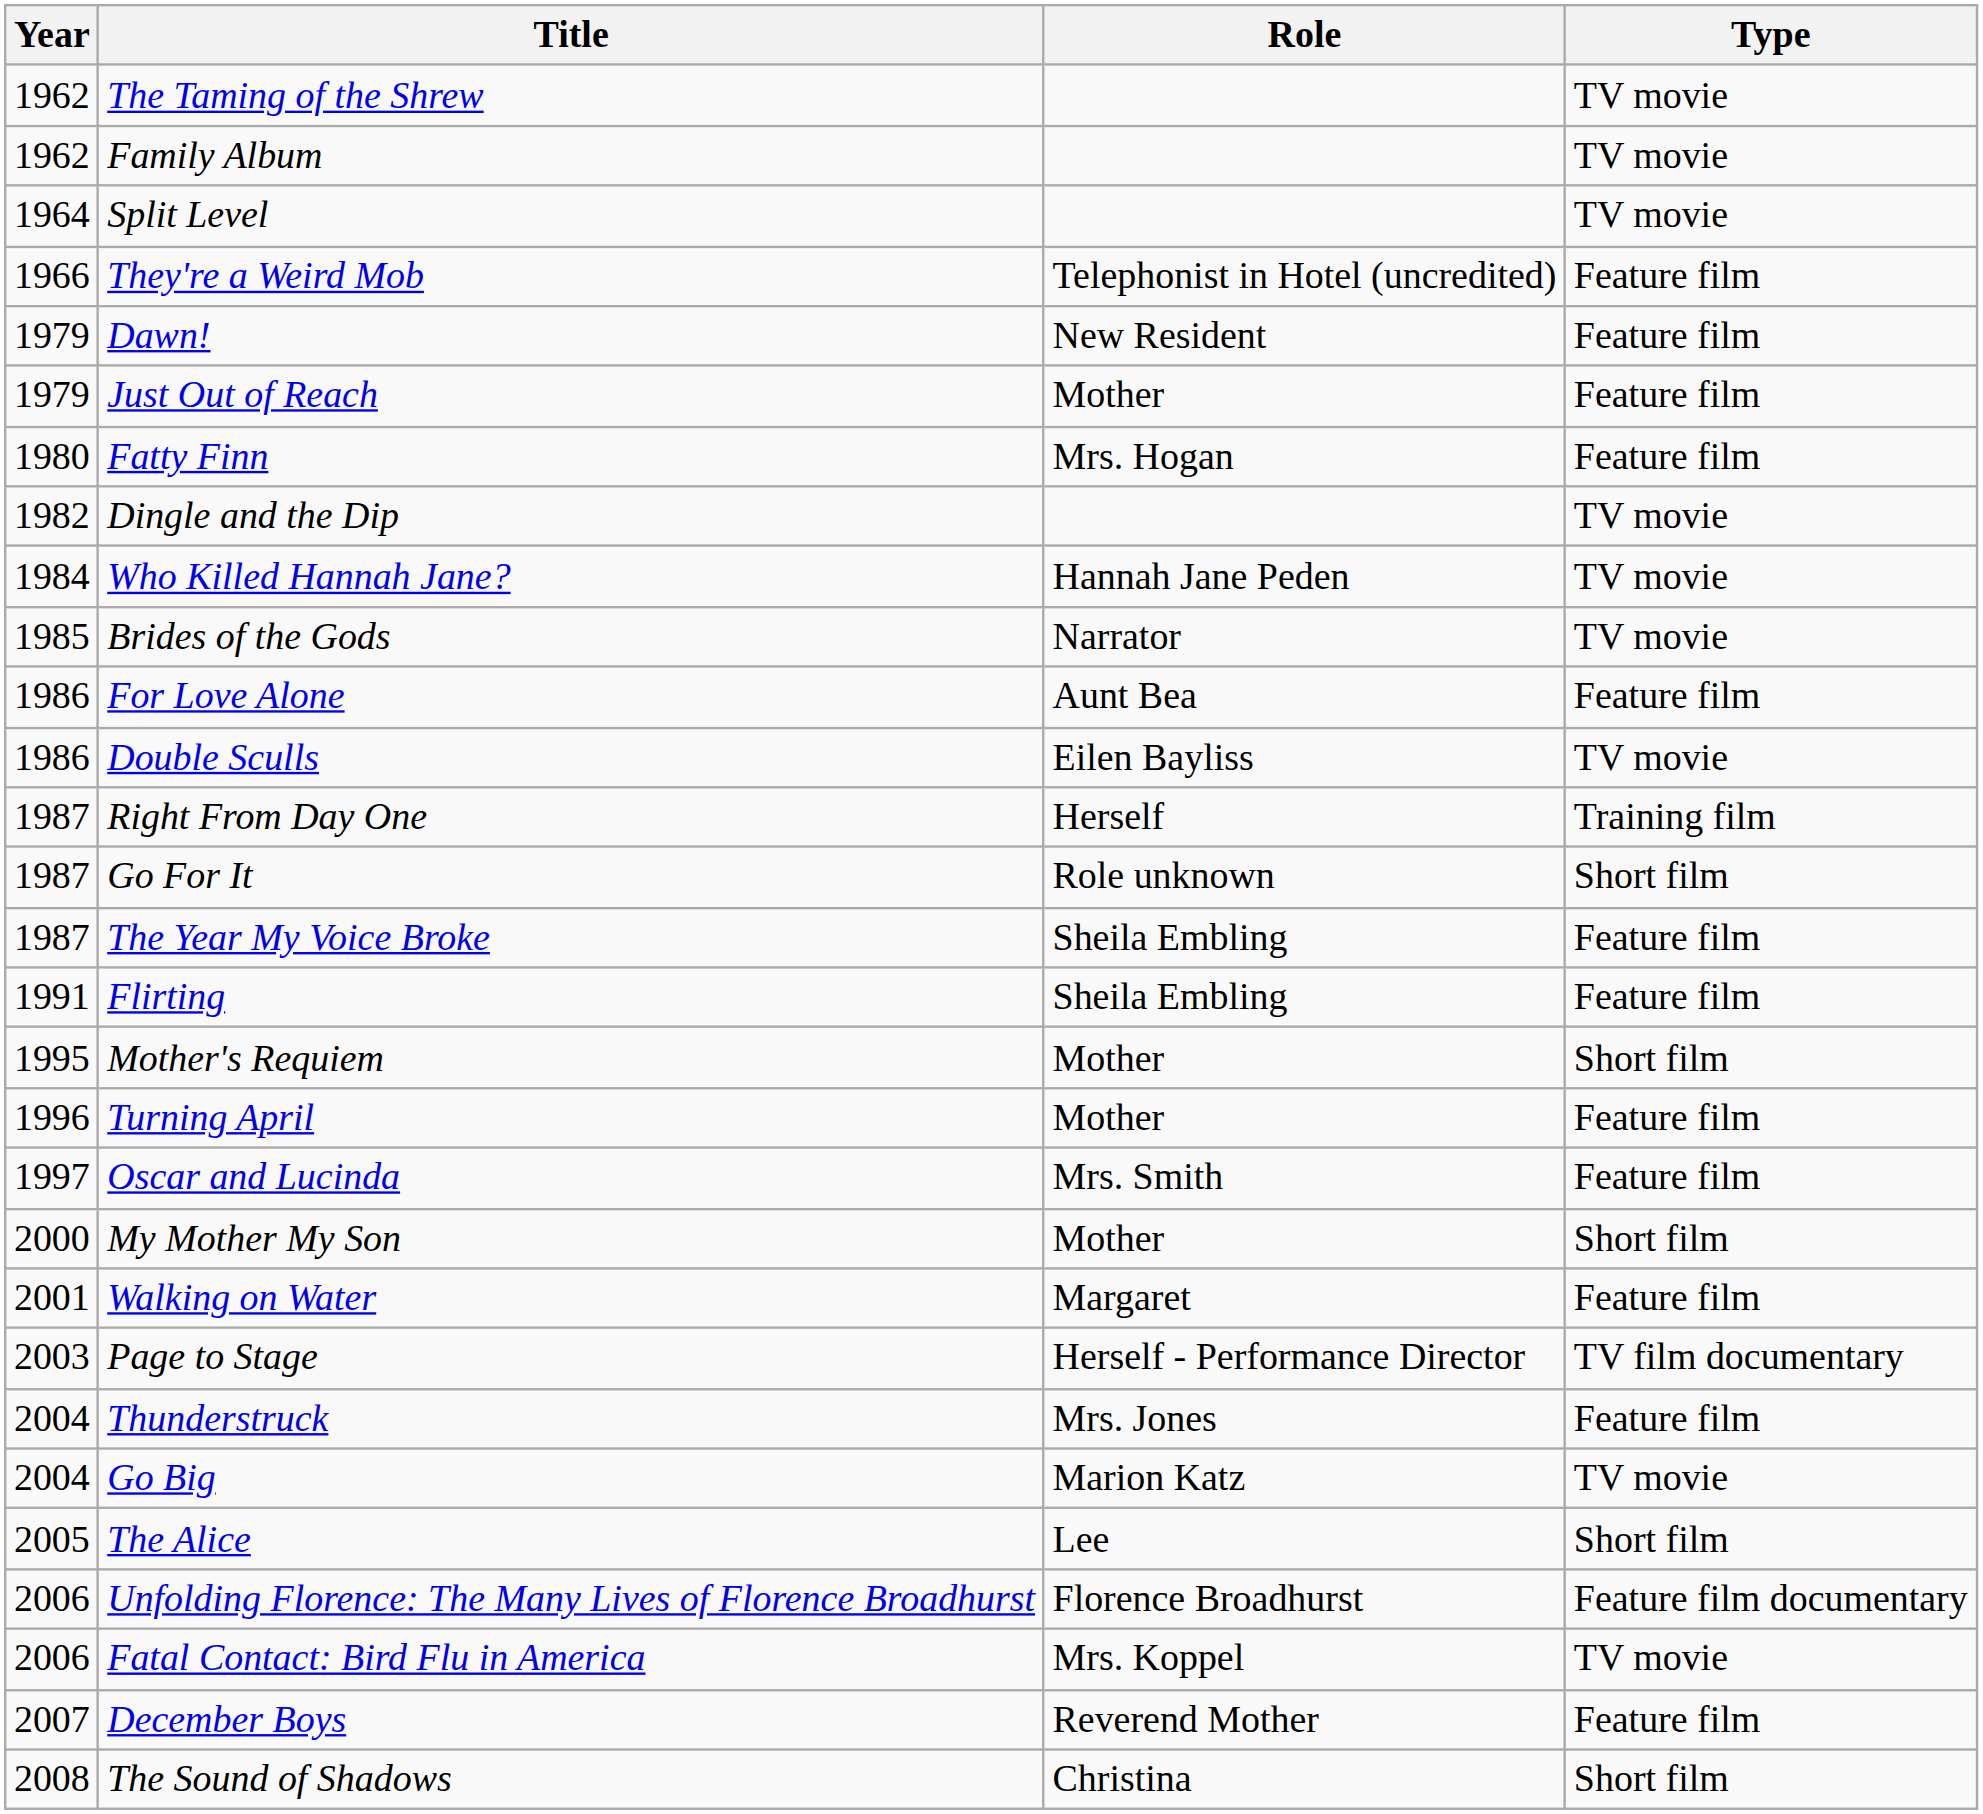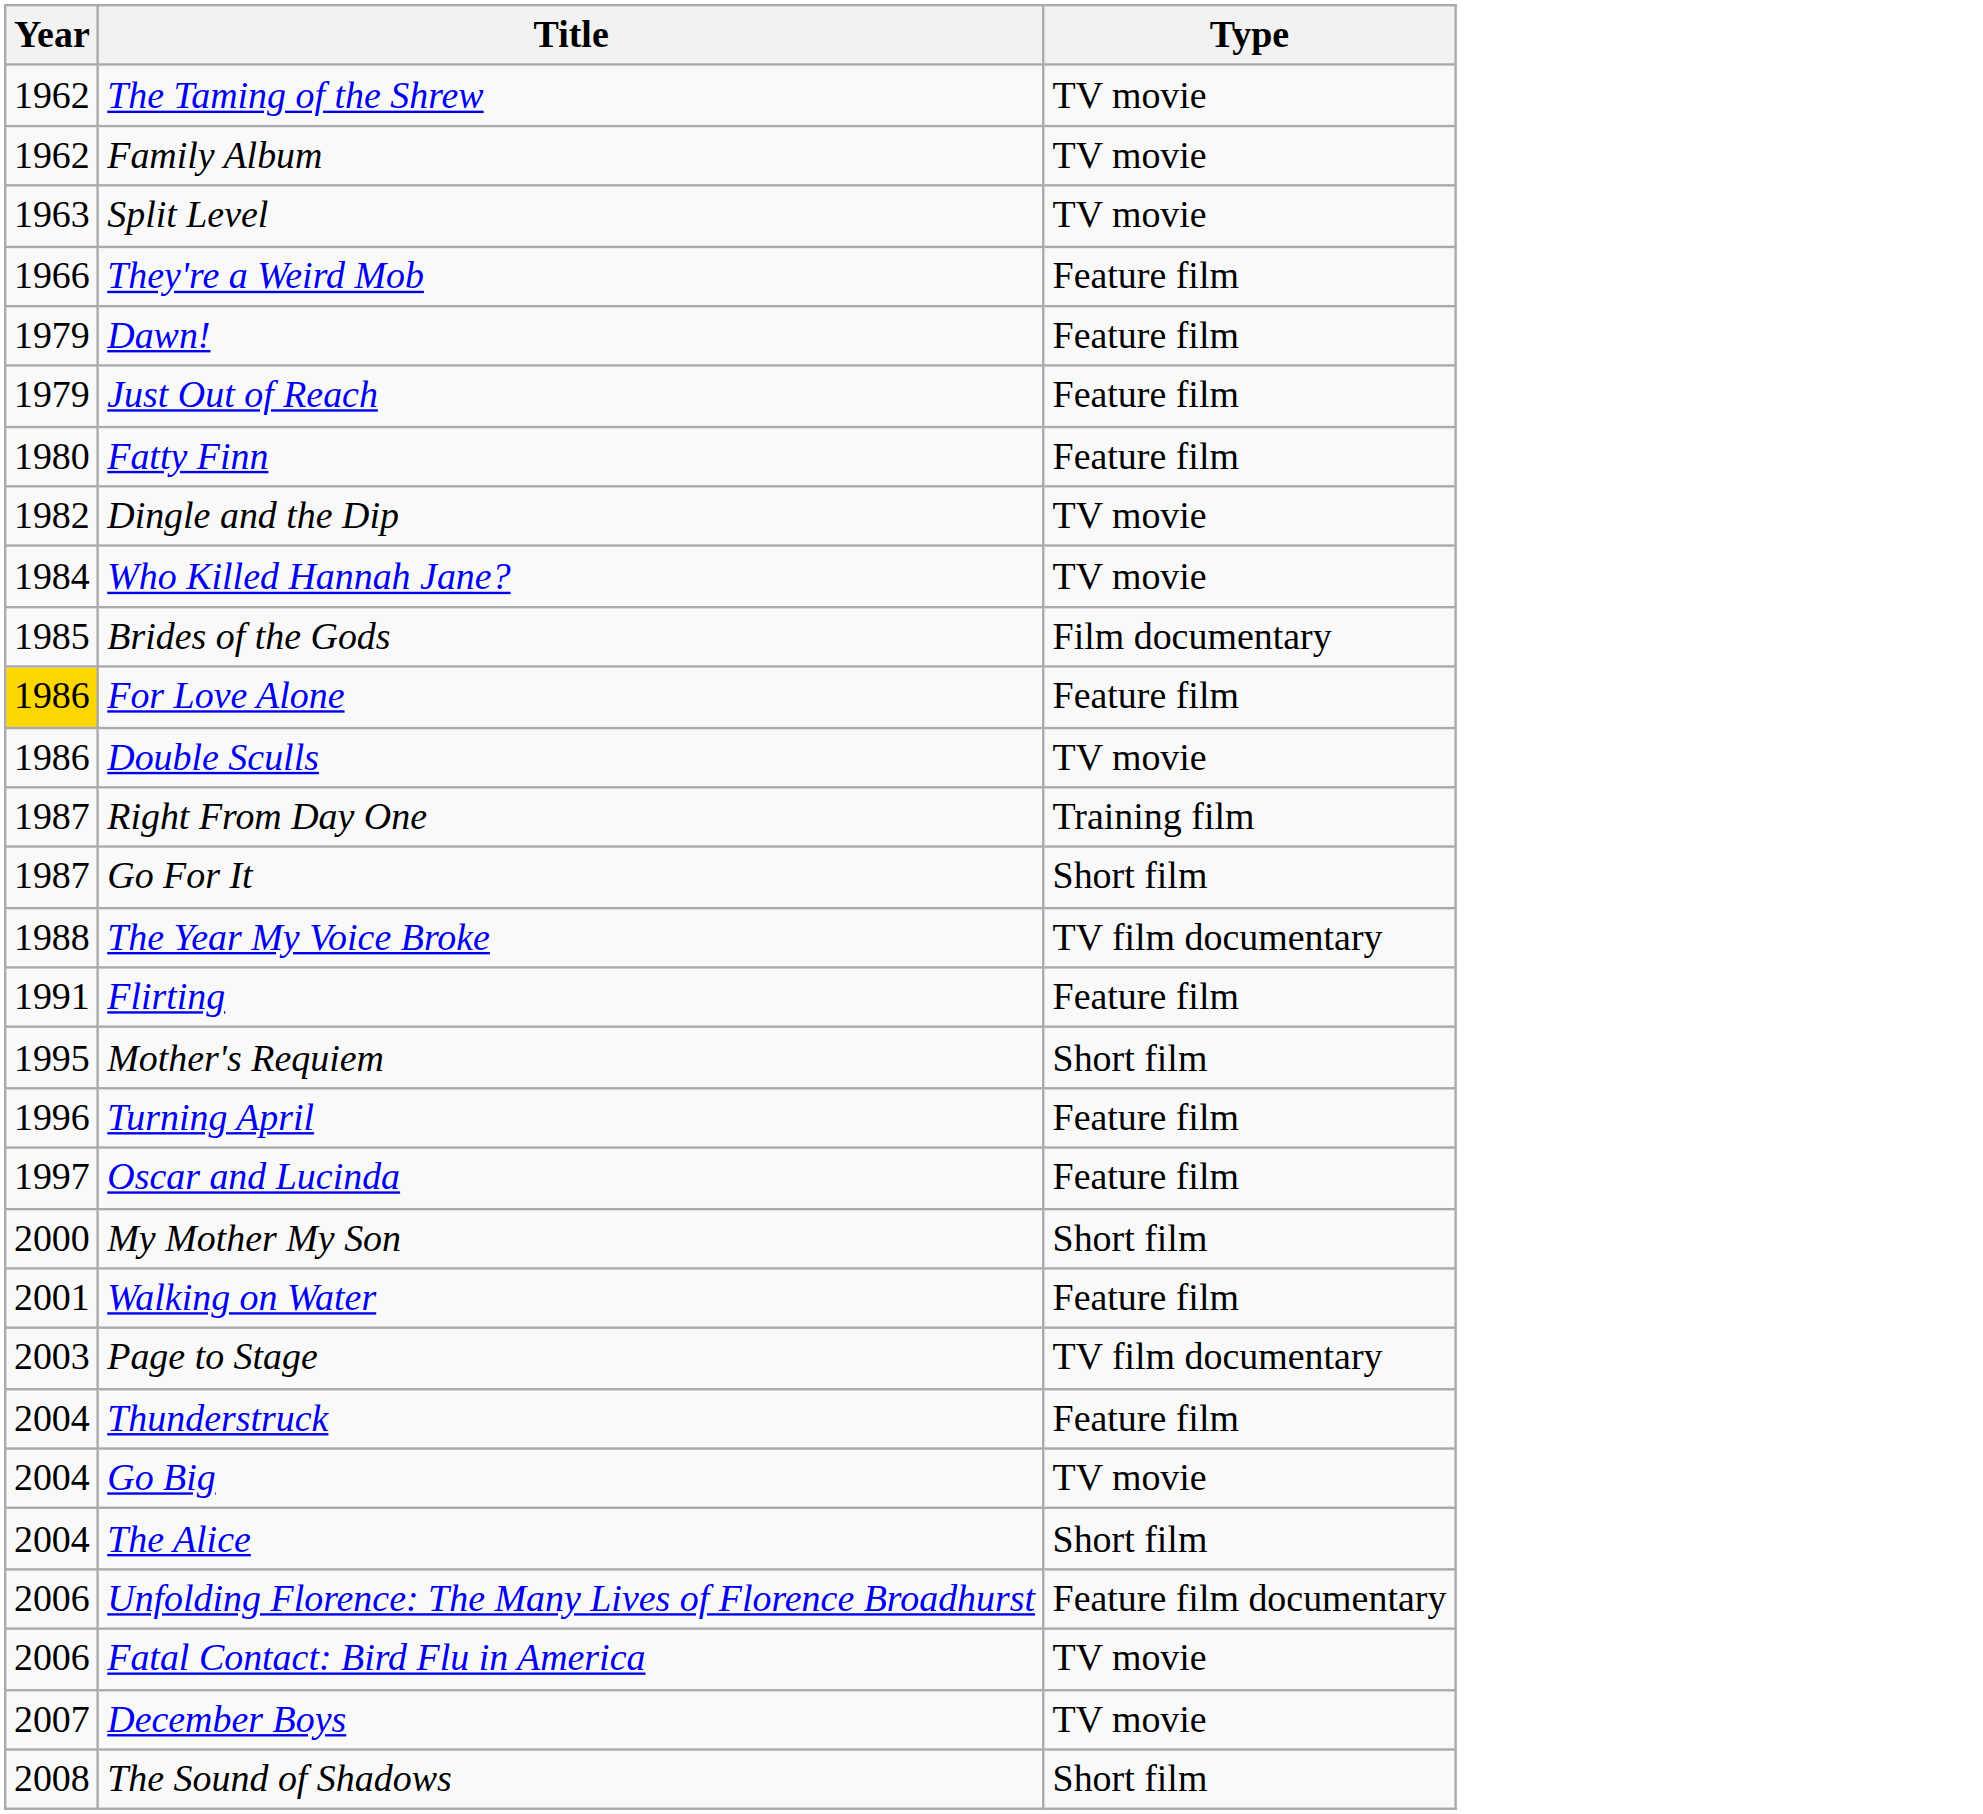- column: Role | Telephonist in Hotel (uncredited) | New Resident | Mother | Mrs. Hogan | Hannah Jane Peden | Narrator | Aunt Bea | Eilen Bayliss | Herself | Role unknown | Sheila Embling | Sheila Embling | Mother | Mother | Mrs. Smith | Mother | Margaret | Herself - Performance Director | Mrs. Jones | Marion Katz | Lee | Florence Broadhurst | Mrs. Koppel | Reverend Mother | Christina
Split Level | Year: 1964 -> 1963
Brides of the Gods | Type: TV movie -> Film documentary
For Love Alone | Year: no background -> gold background
The Year My Voice Broke | Year: 1987 -> 1988
The Year My Voice Broke | Type: Feature film -> TV film documentary
The Alice | Year: 2005 -> 2004
December Boys | Type: Feature film -> TV movie
